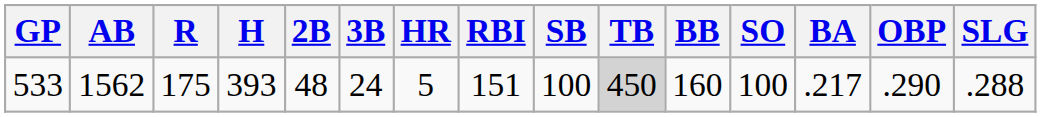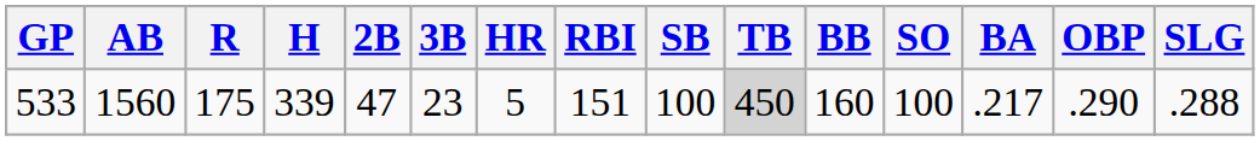533 | AB: 1562 -> 1560
533 | H: 393 -> 339
533 | 2B: 48 -> 47
533 | 3B: 24 -> 23
